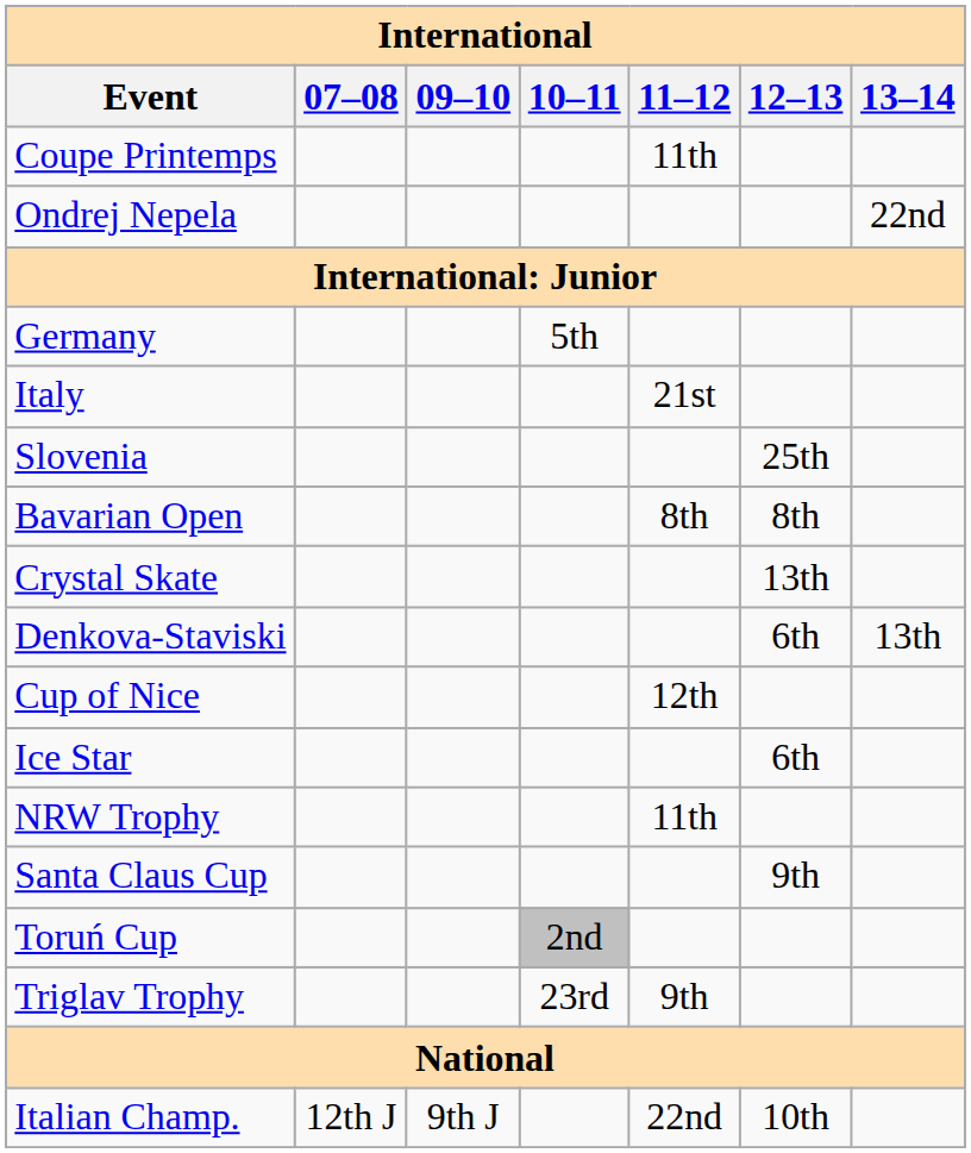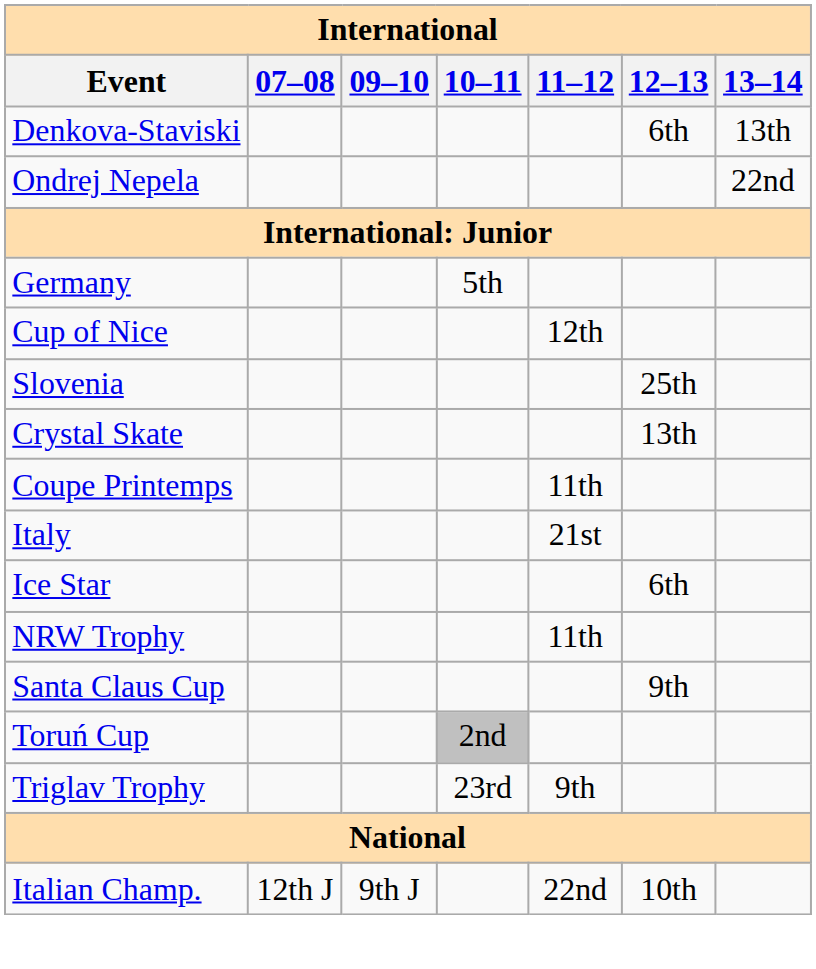rows swapped: Denkova-Staviski <-> Coupe Printemps
rows swapped: Italy <-> Cup of Nice
- row: Bavarian Open | 8th | 8th
